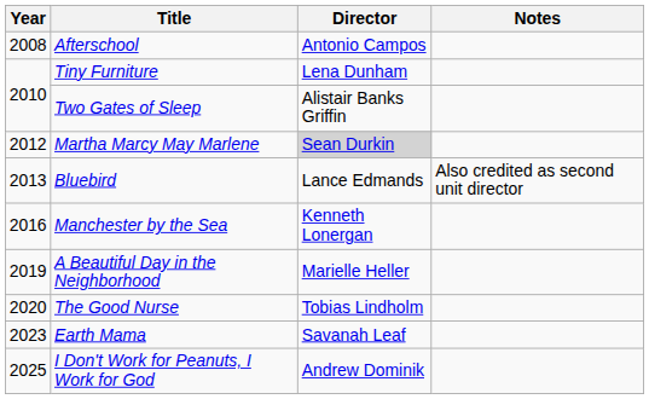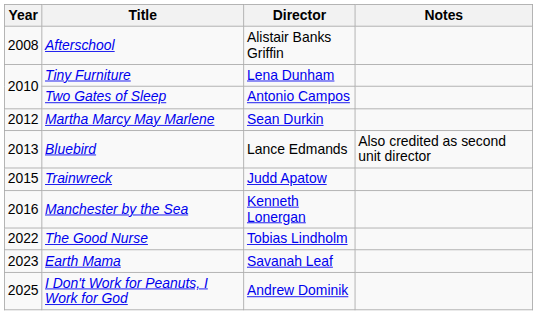Afterschool | Director: Antonio Campos -> Alistair Banks Griffin
Two Gates of Sleep | Director: Alistair Banks Griffin -> Antonio Campos
Martha Marcy May Marlene | Director: lightgrey background -> no background
+ row: 2015 | Trainwreck | Judd Apatow
- row: 2019 | A Beautiful Day in the Neighborhood | Marielle Heller
The Good Nurse | Year: 2020 -> 2022
